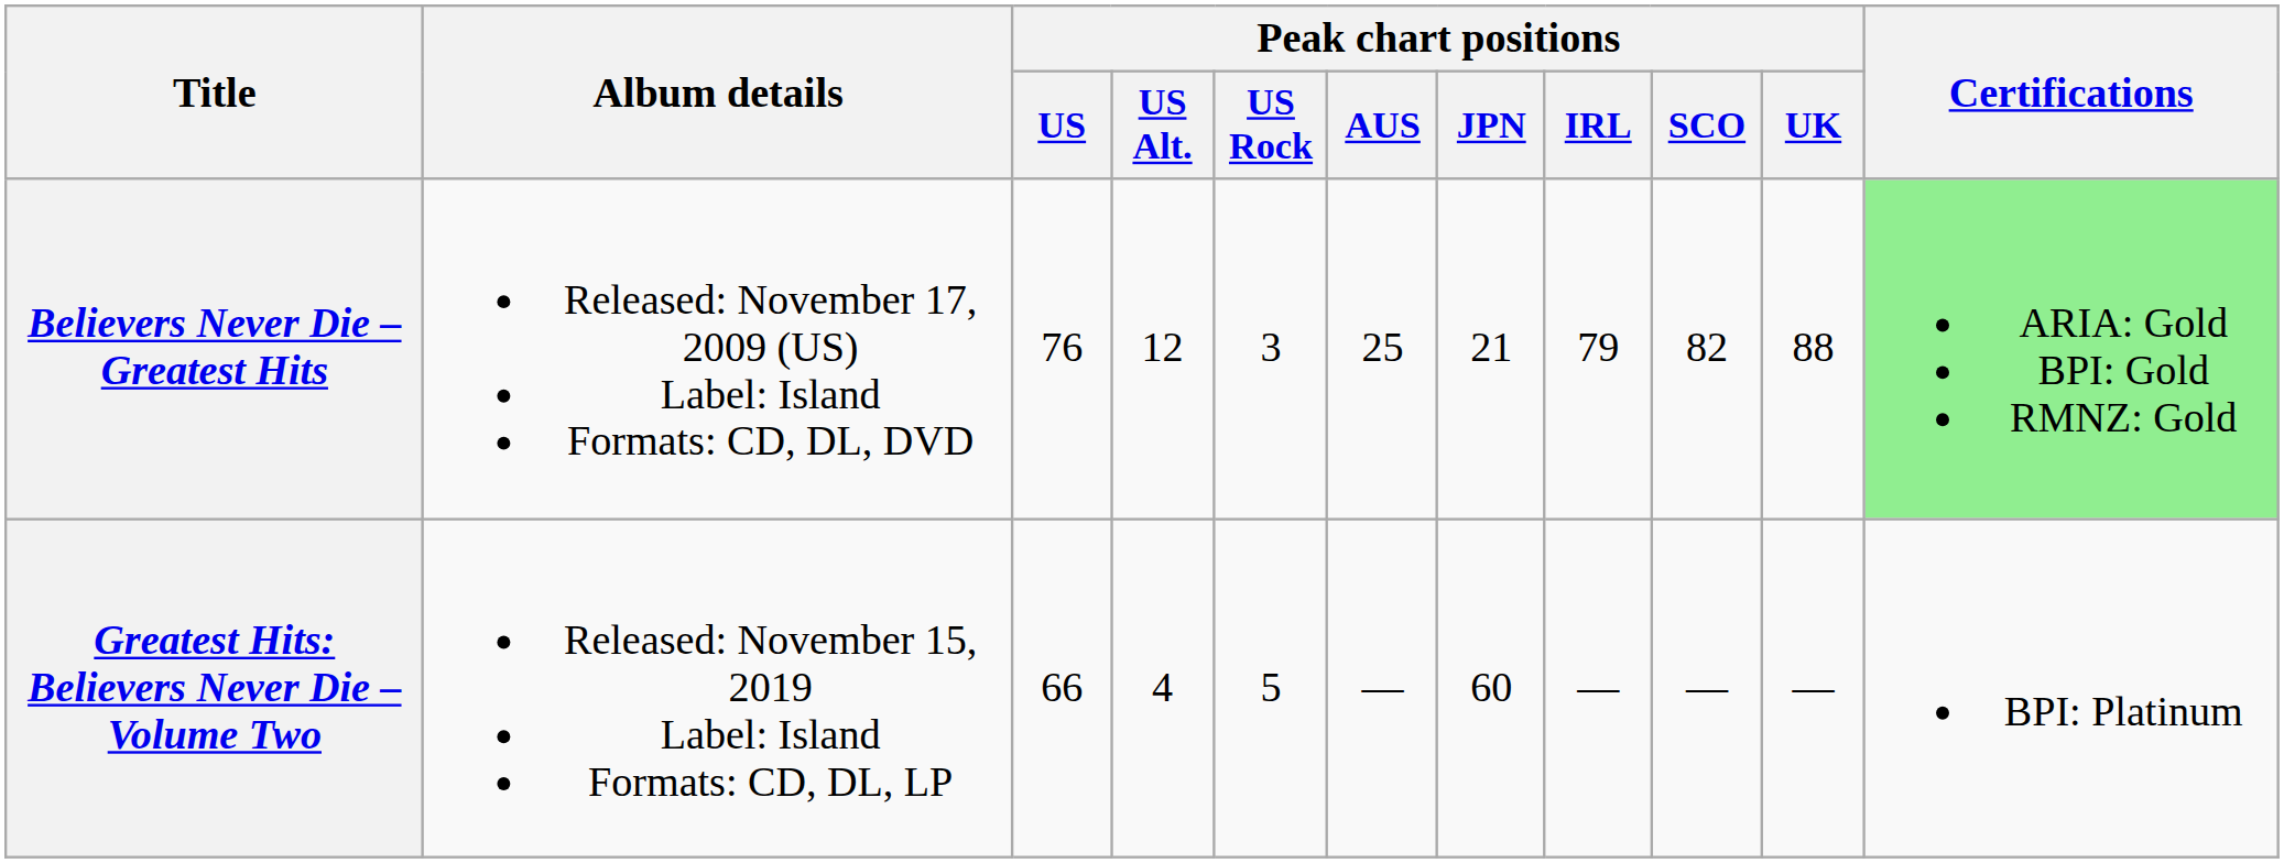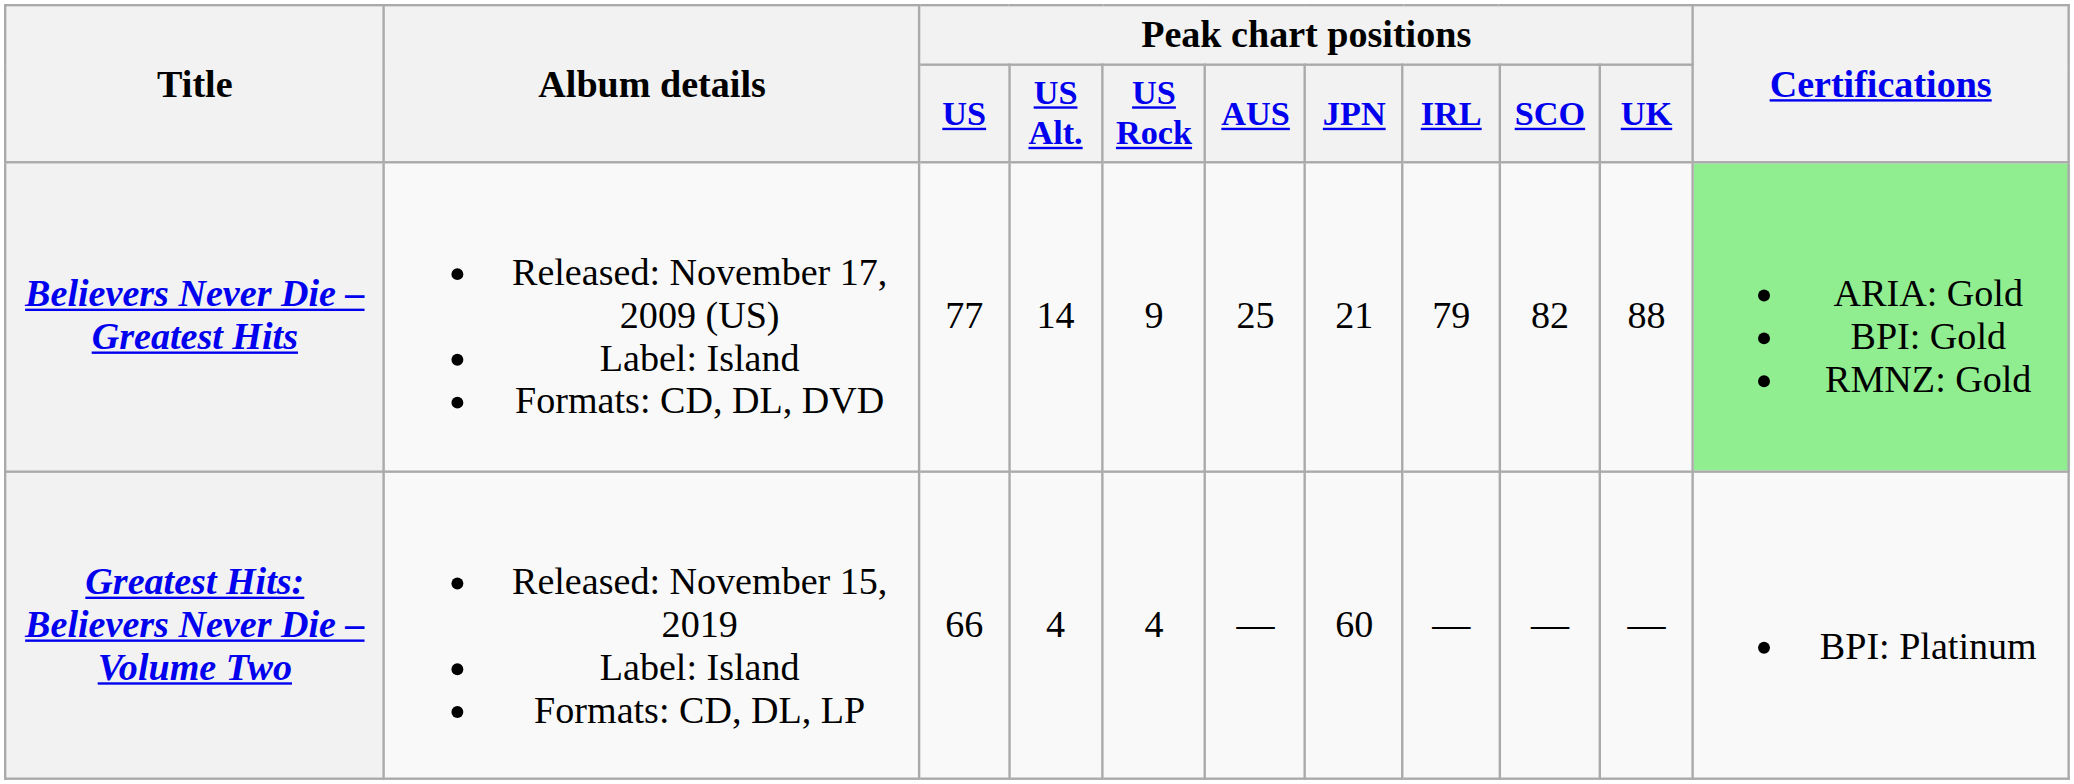Believers Never Die – Greatest Hits | Peak chart positions / US: 76 -> 77
Believers Never Die – Greatest Hits | Peak chart positions / US Alt.: 12 -> 14
Believers Never Die – Greatest Hits | Peak chart positions / US Rock: 3 -> 9
Greatest Hits: Believers Never Die – Volume Two | Peak chart positions / US Rock: 5 -> 4
